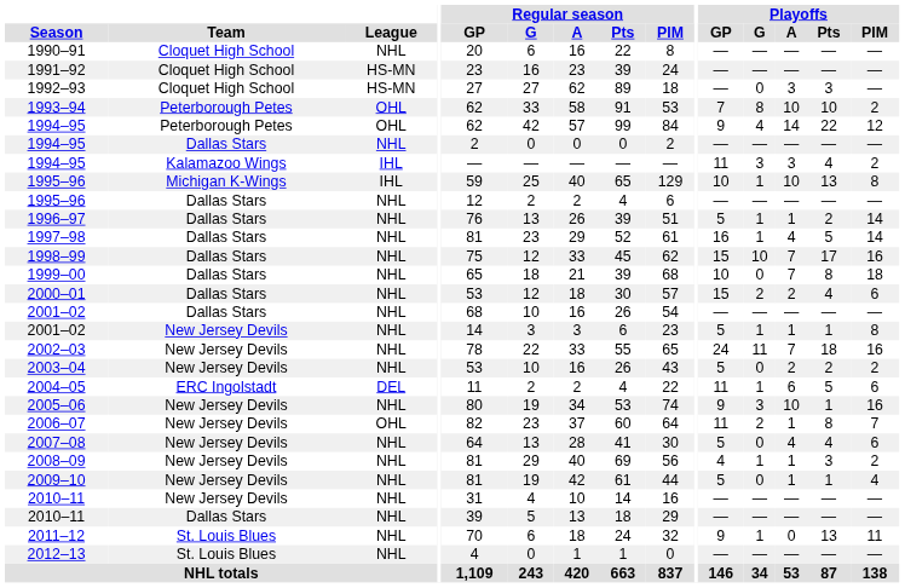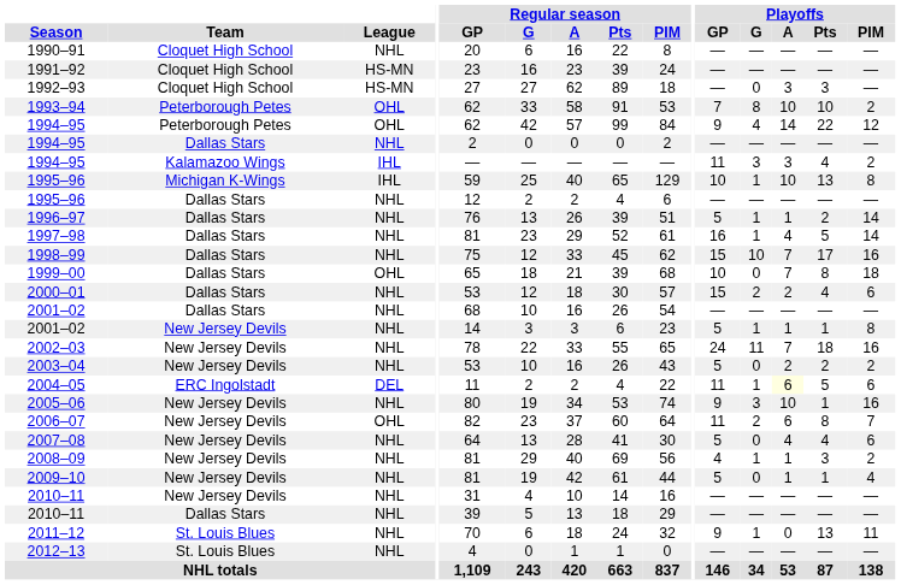1999–00 | League: NHL -> OHL
2004–05 | Playoffs / A: no background -> lightyellow background
2006–07 | Playoffs / A: 1 -> 6
